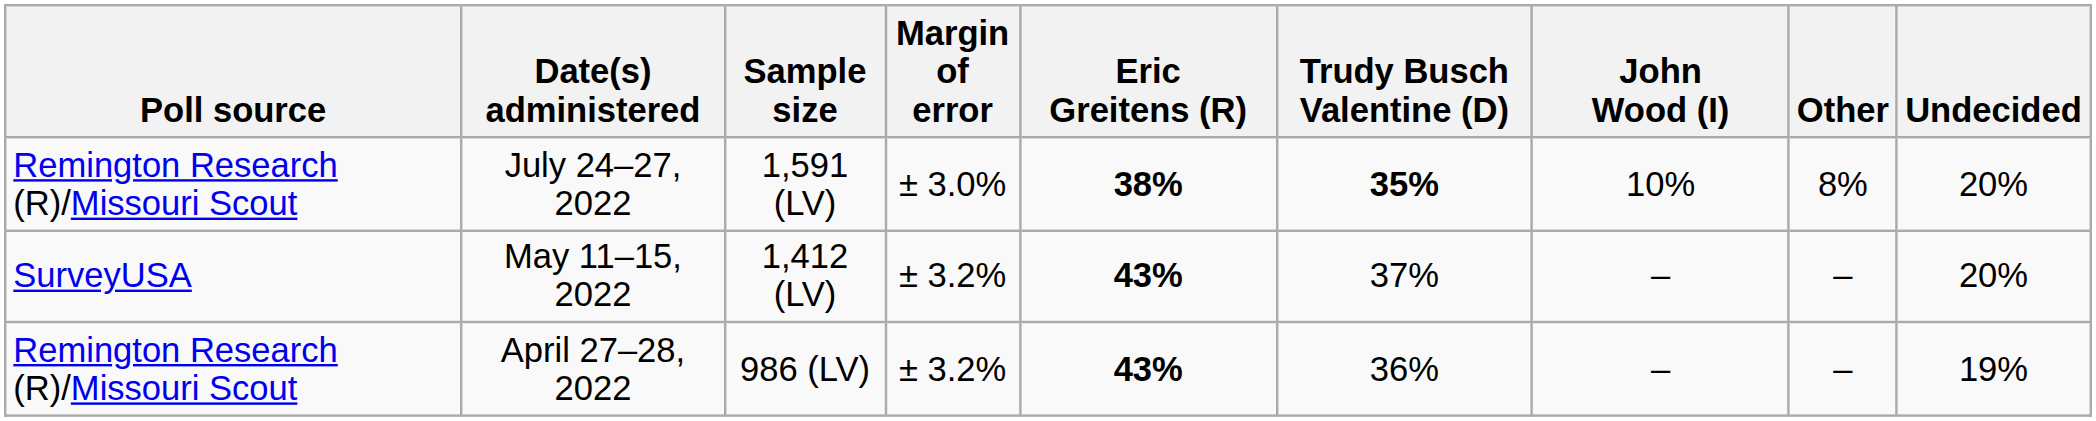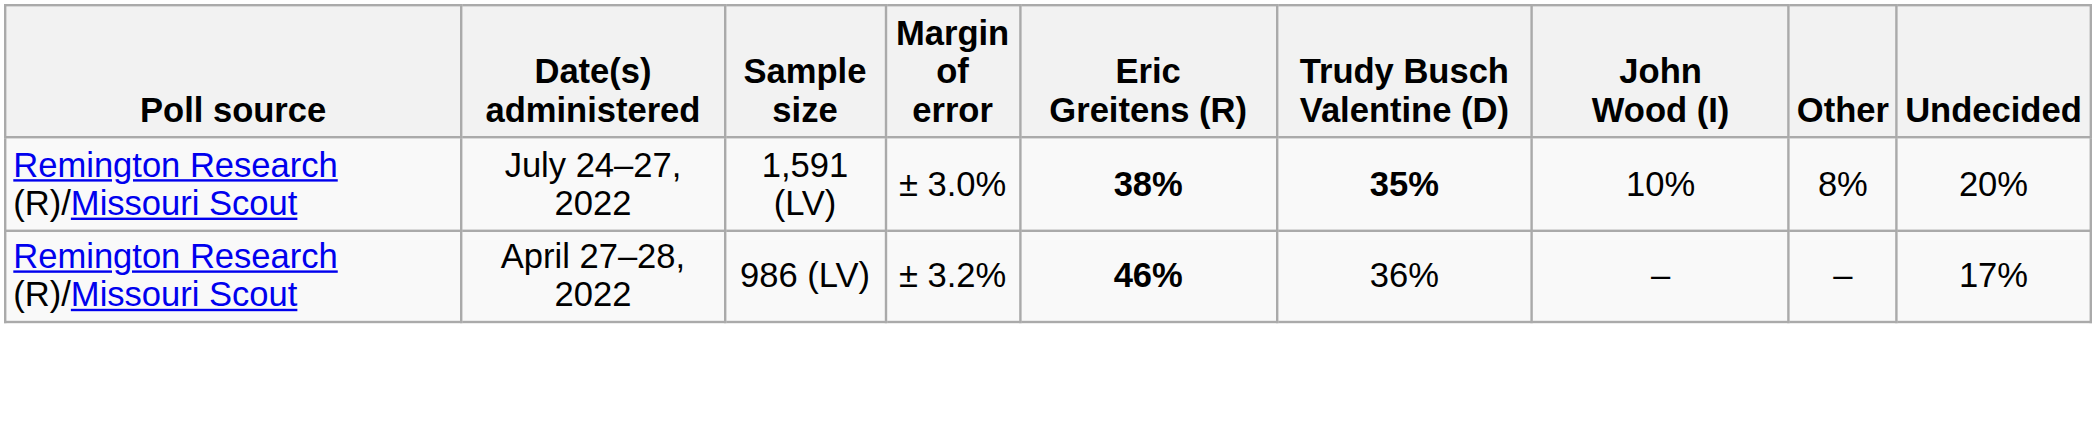- row: SurveyUSA | May 11–15, 2022 | 1,412 (LV) | ± 3.2% | 43% | 37% | – | – | 20%
April 27–28, 2022 | Eric Greitens (R): 43% -> 46%
April 27–28, 2022 | Undecided: 19% -> 17%
